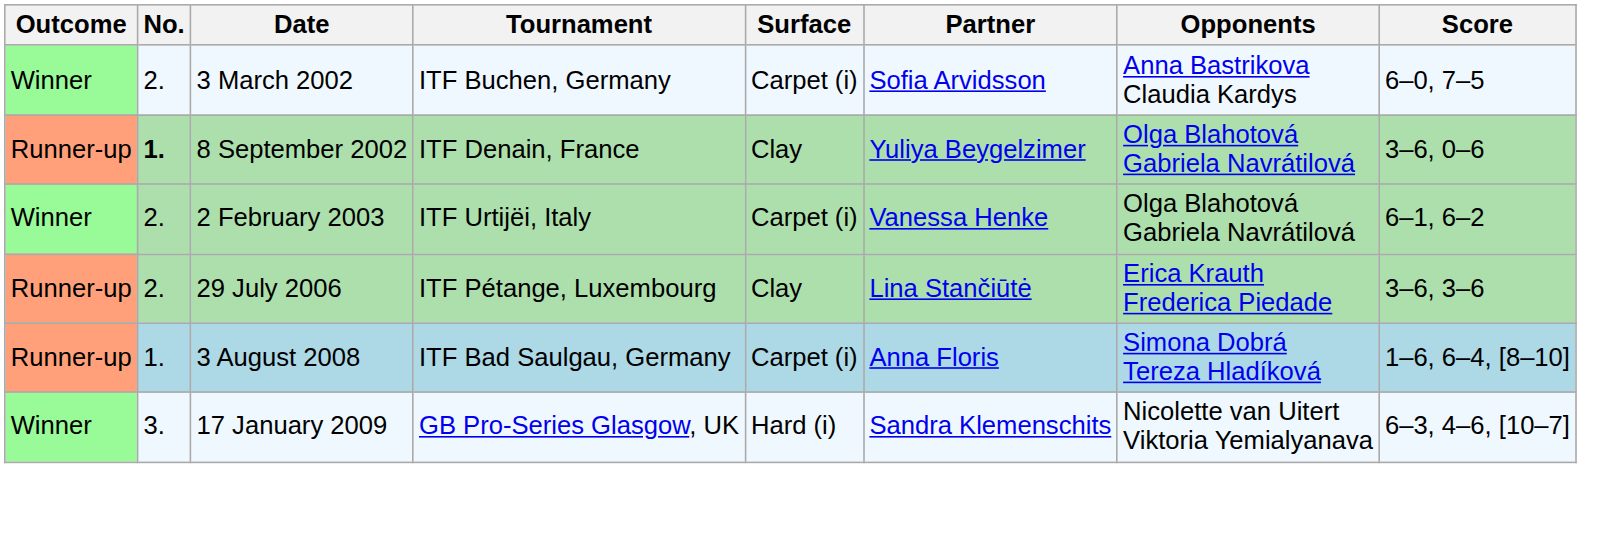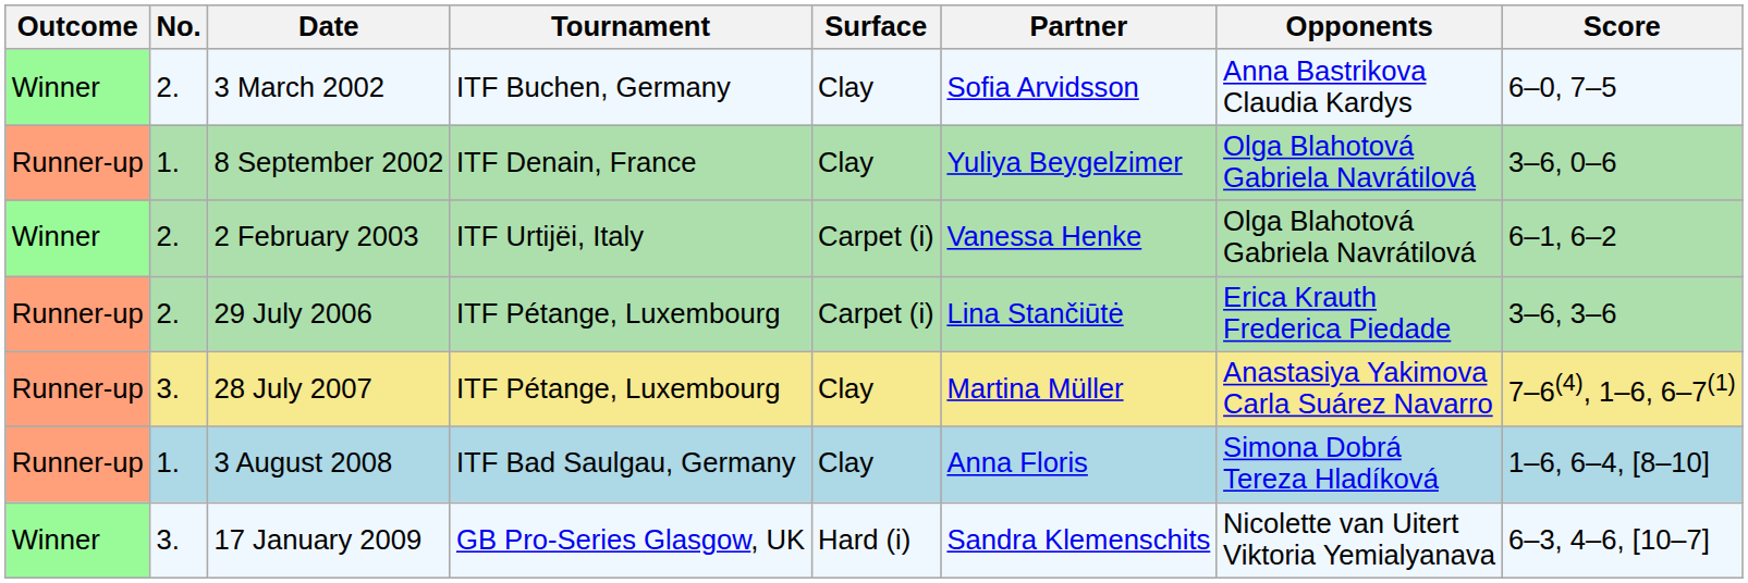3 March 2002 | Surface: Carpet (i) -> Clay
8 September 2002 | No.: bold -> normal
29 July 2006 | Surface: Clay -> Carpet (i)
+ row: Runner-up | 3. | 28 July 2007 | ITF Pétange, Luxembourg | Clay | Martina Müller | Anastasiya Yakimova Carla Suárez Navarro | 7–6(4), 1–6, 6–7(1)
3 August 2008 | Surface: Carpet (i) -> Clay
